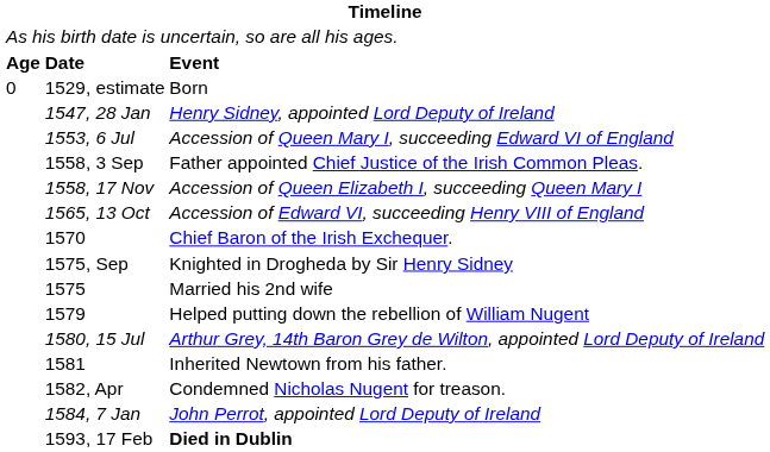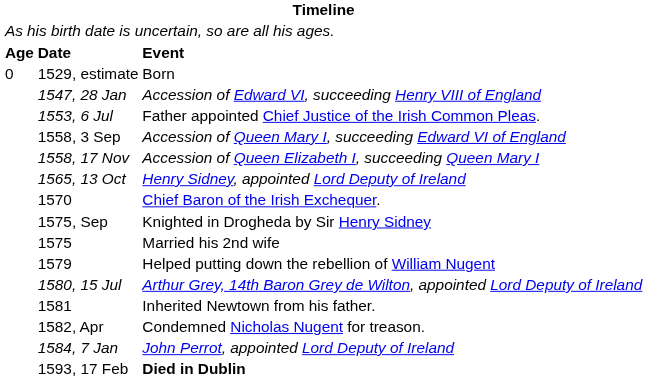1547, 28 Jan | column 3: Henry Sidney, appointed Lord Deputy of Ireland -> Accession of Edward VI, succeeding Henry VIII of England
1553, 6 Jul | column 3: Accession of Queen Mary I, succeeding Edward VI of England -> Father appointed Chief Justice of the Irish Common Pleas.
1558, 3 Sep | column 3: Father appointed Chief Justice of the Irish Common Pleas. -> Accession of Queen Mary I, succeeding Edward VI of England
1565, 13 Oct | column 3: Accession of Edward VI, succeeding Henry VIII of England -> Henry Sidney, appointed Lord Deputy of Ireland
